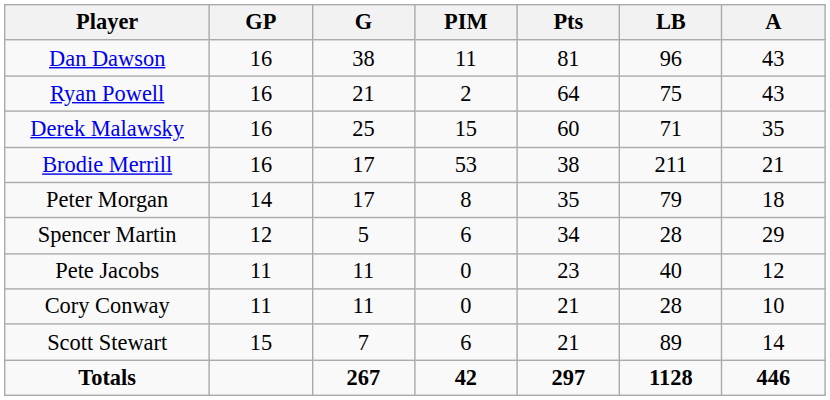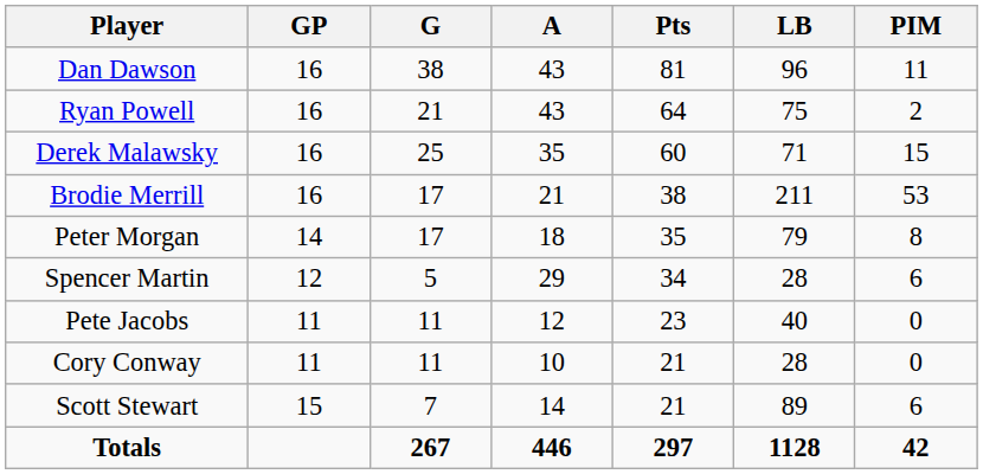columns swapped: A <-> PIM
